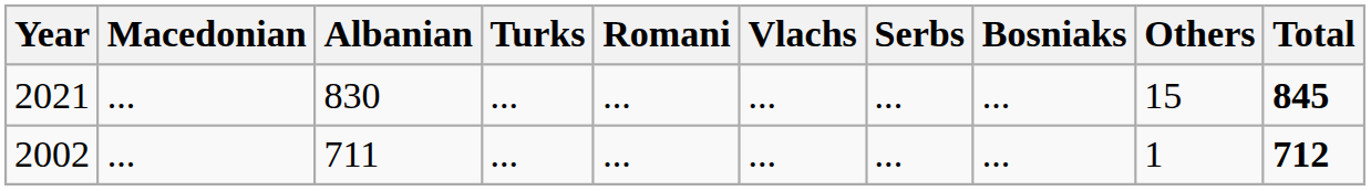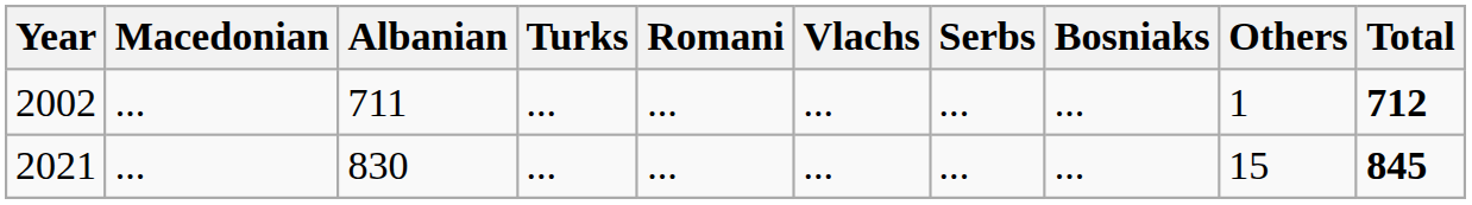rows swapped: 2002 <-> 2021
